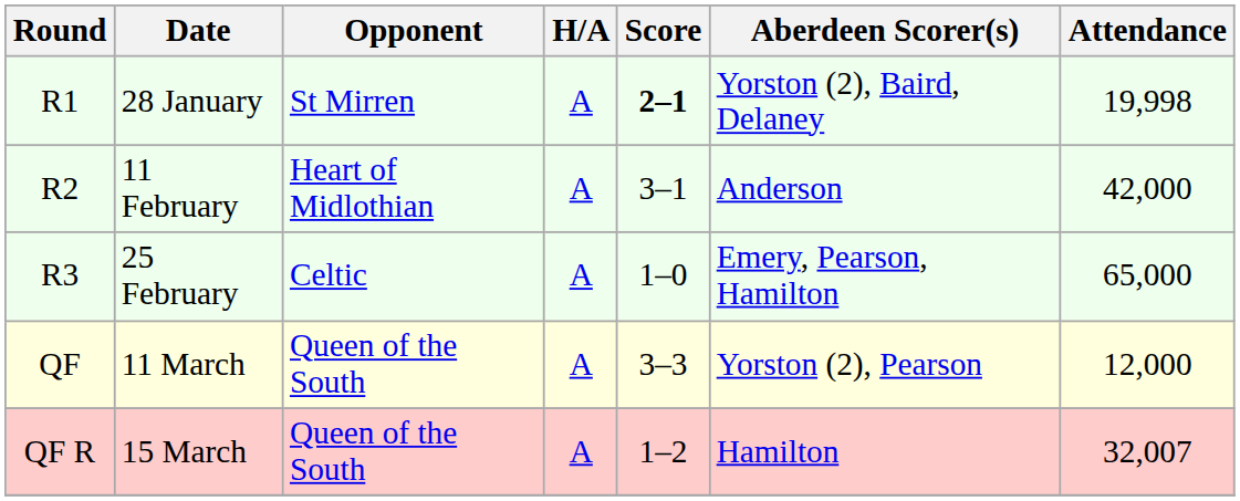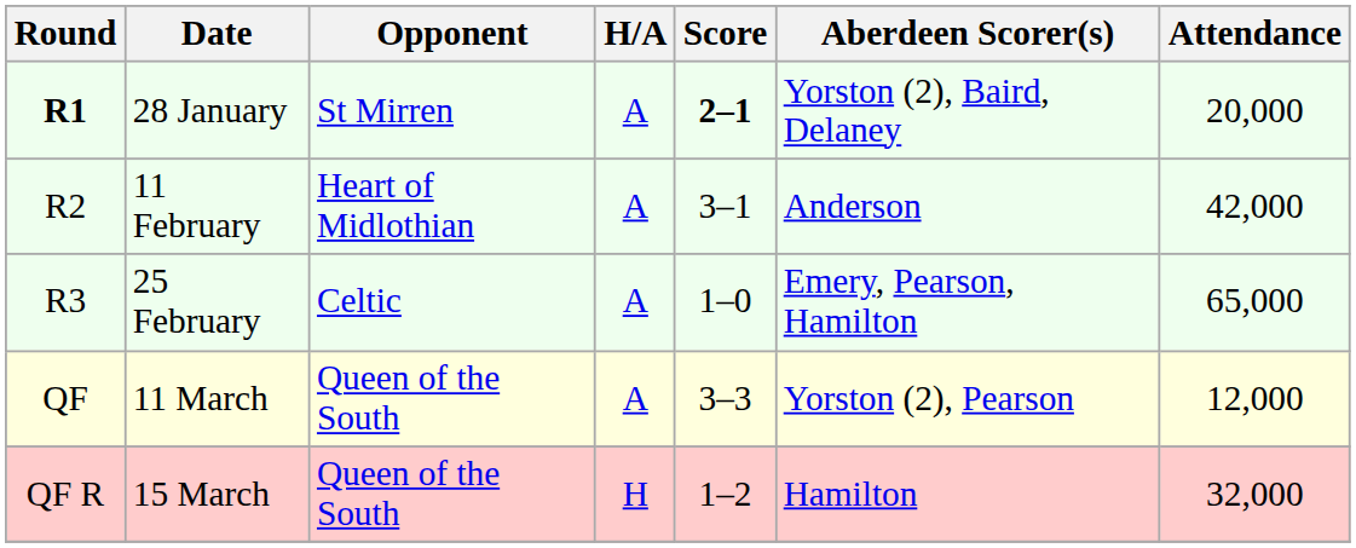28 January | Round: normal -> bold
28 January | Attendance: 19,998 -> 20,000
15 March | H/A: A -> H
15 March | Attendance: 32,007 -> 32,000
